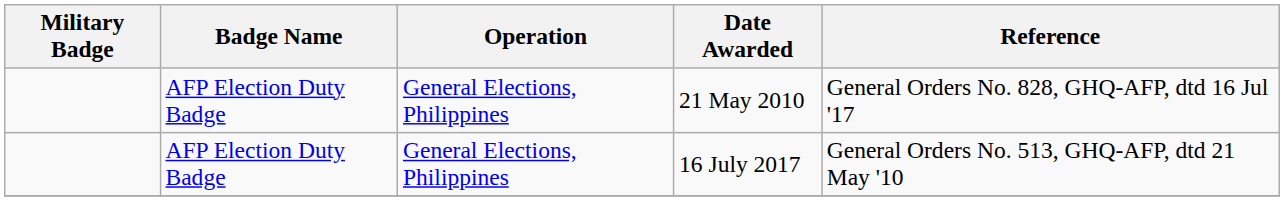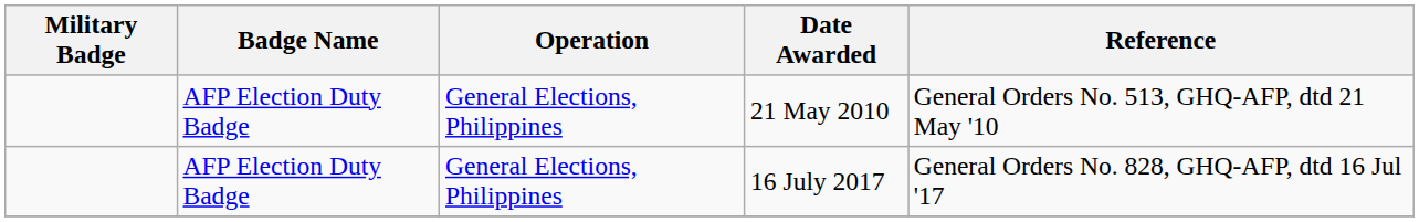21 May 2010 | Reference: General Orders No. 828, GHQ-AFP, dtd 16 Jul '17 -> General Orders No. 513, GHQ-AFP, dtd 21 May '10
16 July 2017 | Reference: General Orders No. 513, GHQ-AFP, dtd 21 May '10 -> General Orders No. 828, GHQ-AFP, dtd 16 Jul '17
